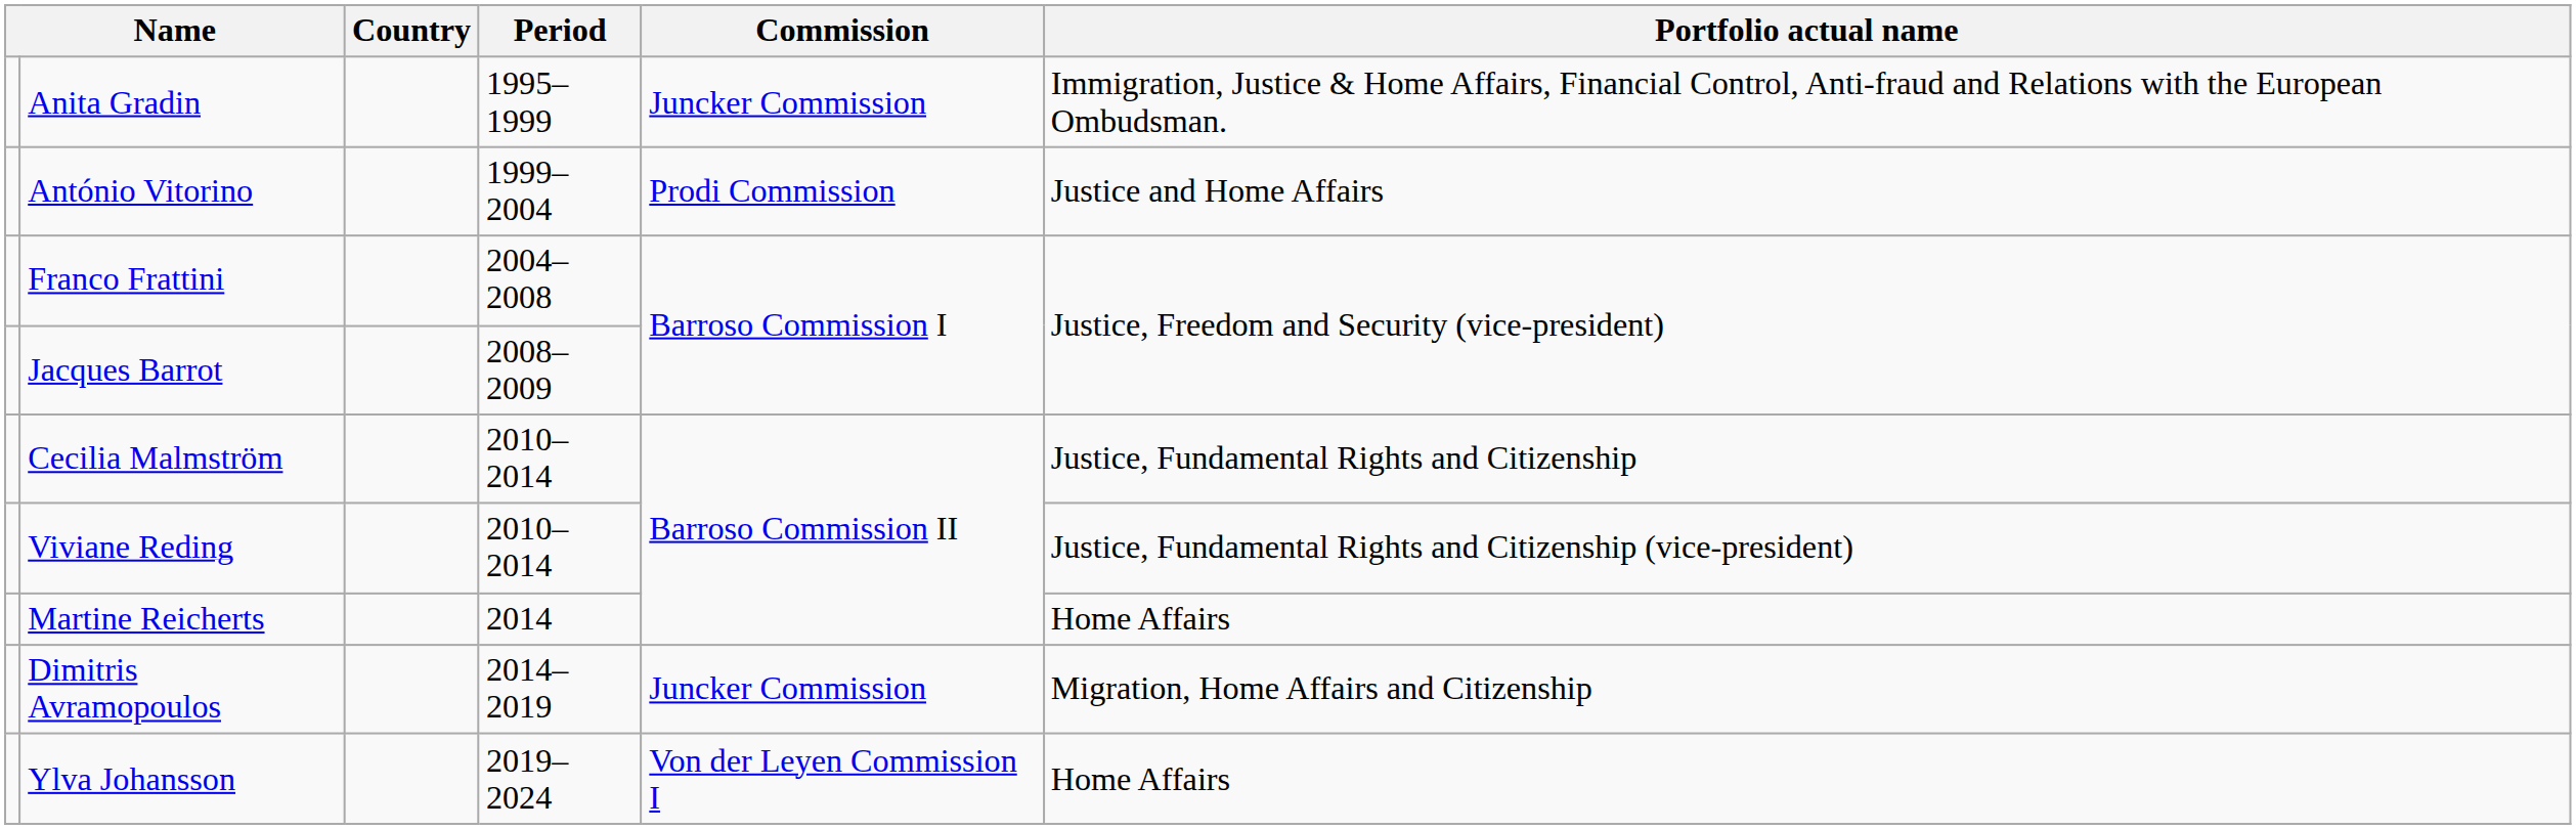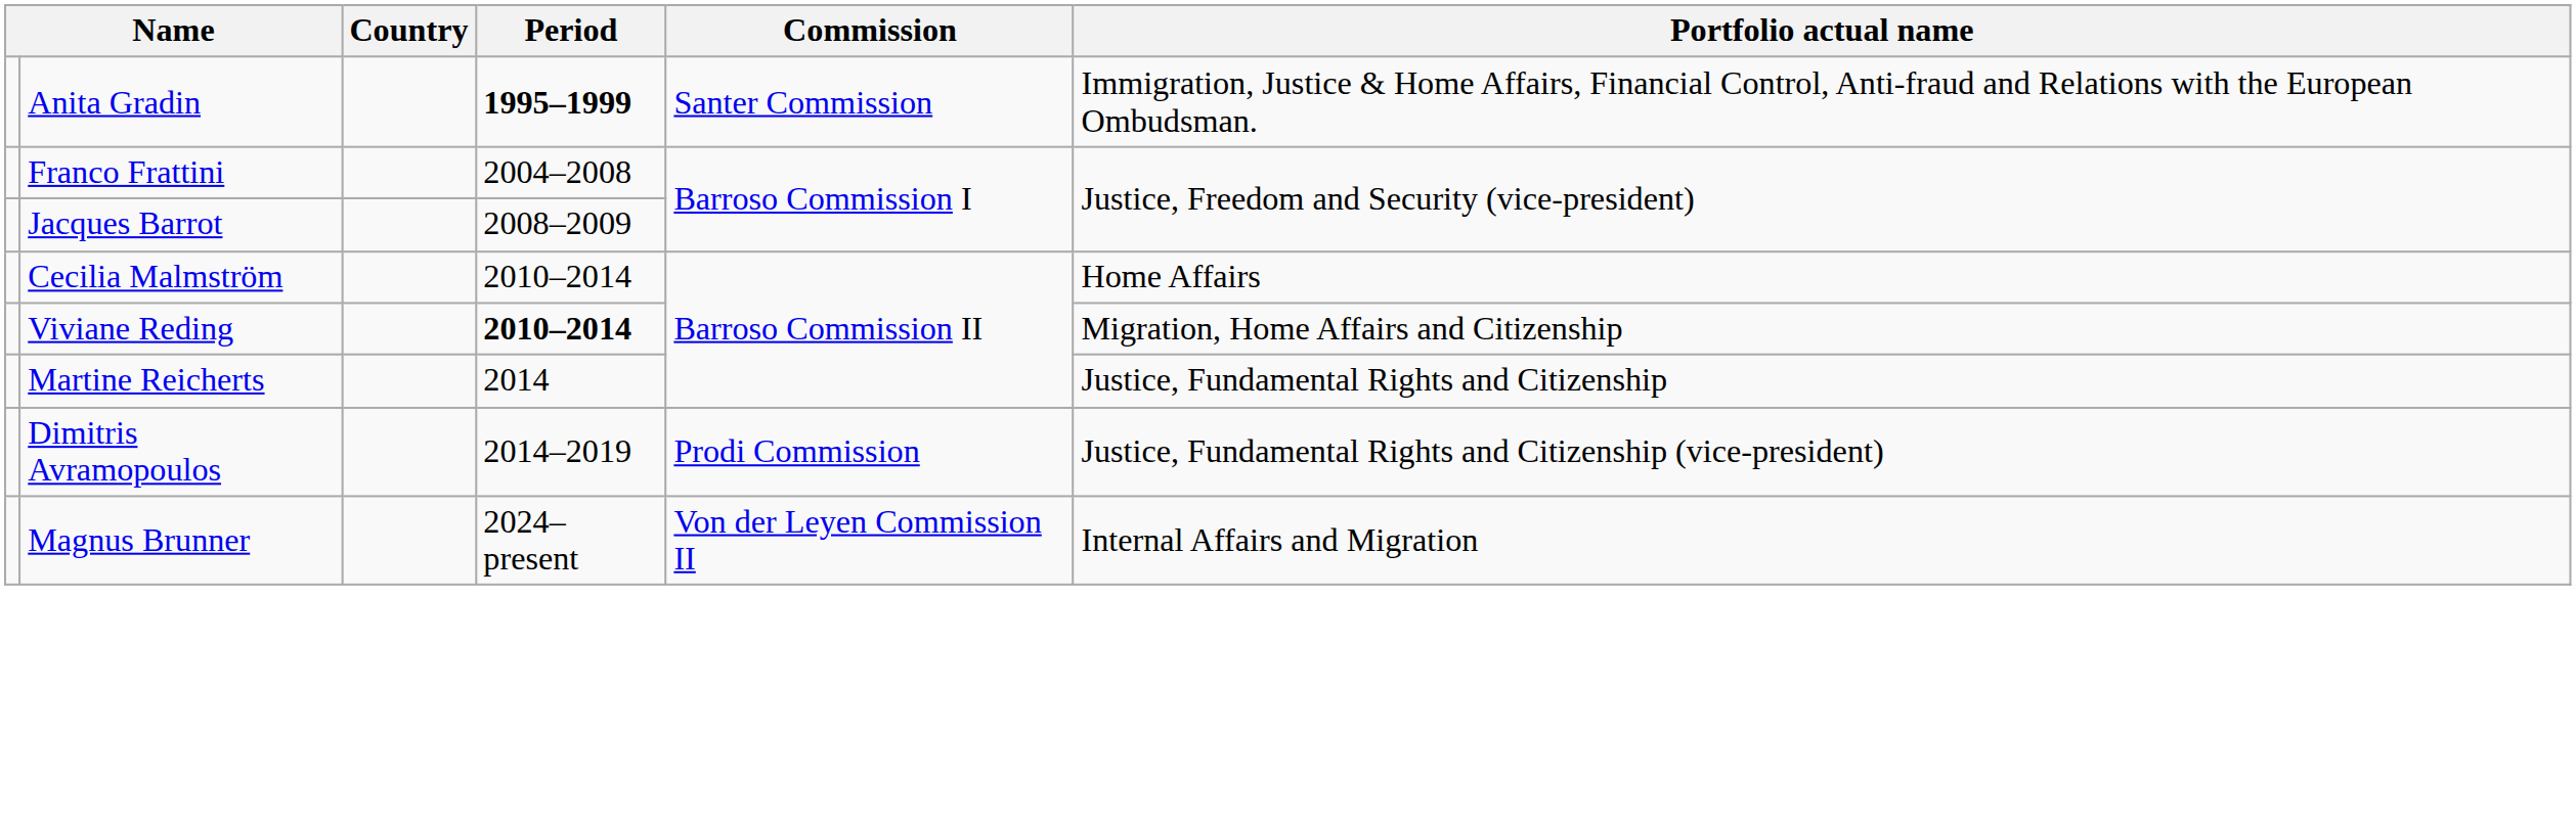Anita Gradin | Period: normal -> bold
Anita Gradin | Commission: Juncker Commission -> Santer Commission
- row: António Vitorino | 1999–2004 | Prodi Commission | Justice and Home Affairs
Cecilia Malmström | Portfolio actual name: Justice, Fundamental Rights and Citizenship -> Home Affairs
Viviane Reding | Period: normal -> bold
Viviane Reding | Portfolio actual name: Justice, Fundamental Rights and Citizenship (vice-president) -> Migration, Home Affairs and Citizenship
Martine Reicherts | Portfolio actual name: Home Affairs -> Justice, Fundamental Rights and Citizenship
Dimitris Avramopoulos | Commission: Juncker Commission -> Prodi Commission
Dimitris Avramopoulos | Portfolio actual name: Migration, Home Affairs and Citizenship -> Justice, Fundamental Rights and Citizenship (vice-president)
- row: Ylva Johansson | 2019–2024 | Von der Leyen Commission I | Home Affairs
+ row: Magnus Brunner | 2024–present | Von der Leyen Commission II | Internal Affairs and Migration
